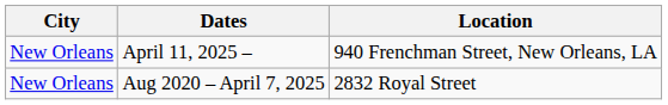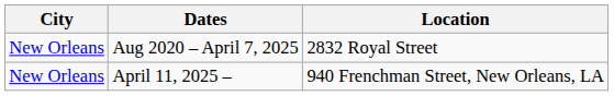rows swapped: Aug 2020 – April 7, 2025 <-> April 11, 2025 –
